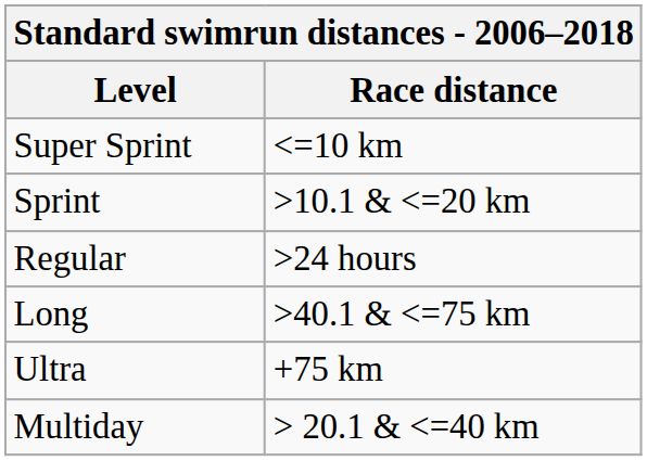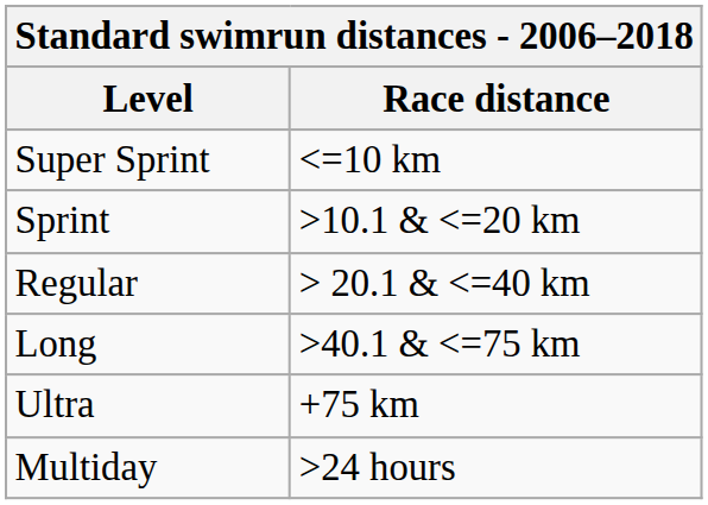Regular | Race distance: >24 hours -> > 20.1 & <=40 km
Multiday | Race distance: > 20.1 & <=40 km -> >24 hours
